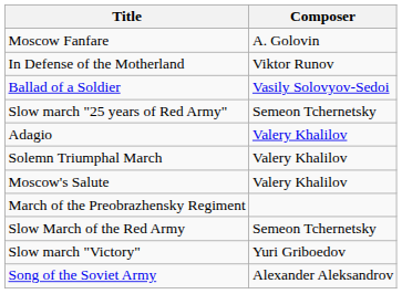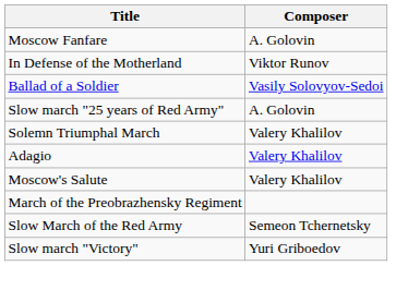Slow march "25 years of Red Army" | Composer: Semeon Tchernetsky -> A. Golovin
rows swapped: Adagio <-> Solemn Triumphal March
- row: Song of the Soviet Army | Alexander Aleksandrov
